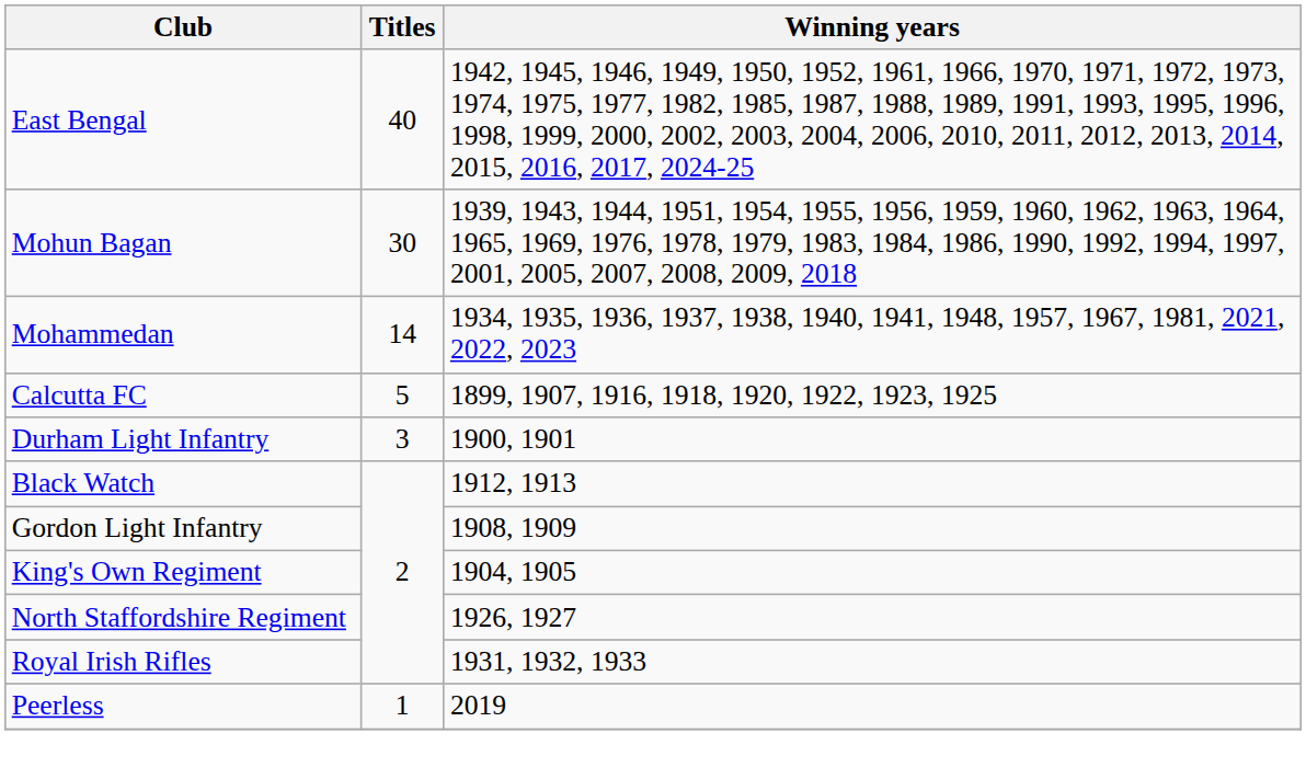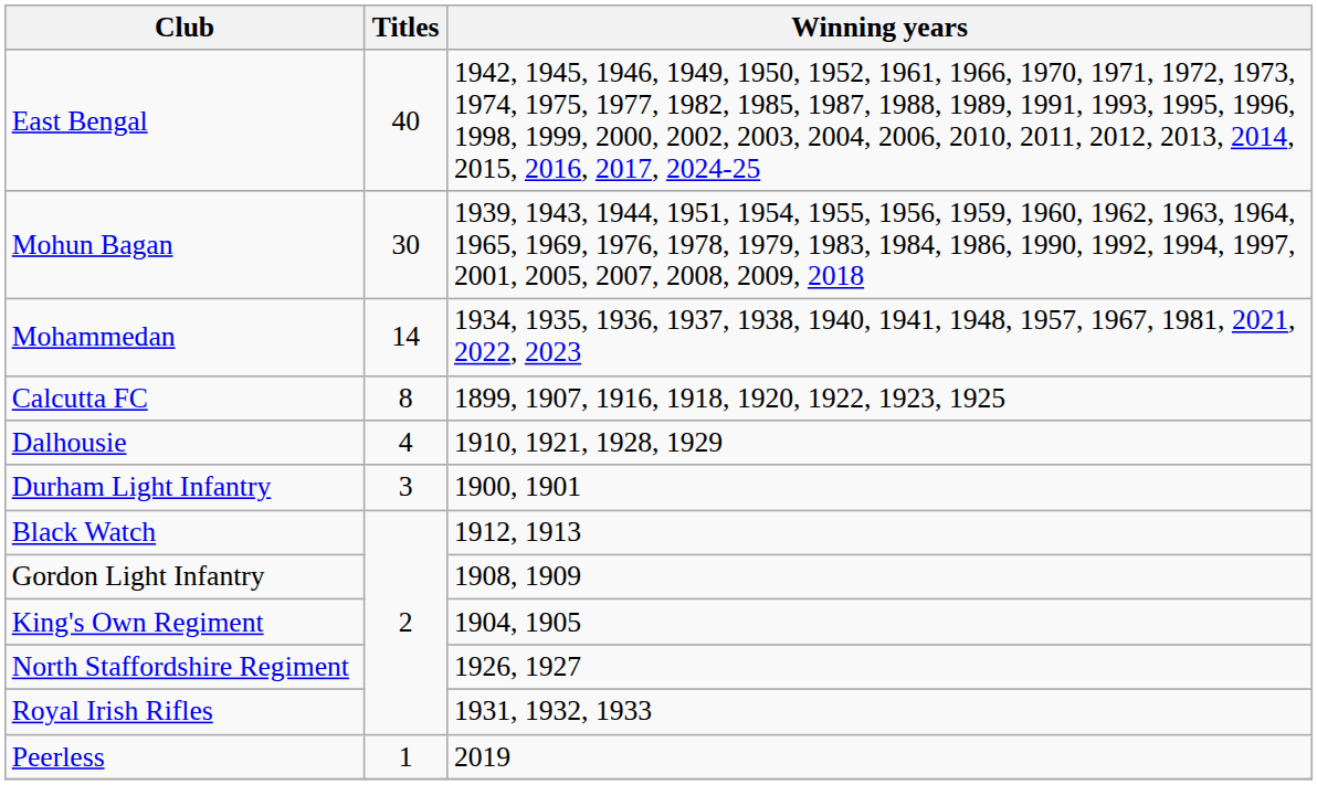Calcutta FC | Titles: 5 -> 8
+ row: Dalhousie | 4 | 1910, 1921, 1928, 1929
